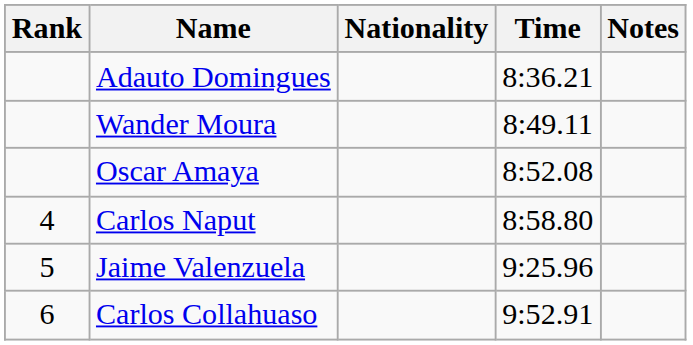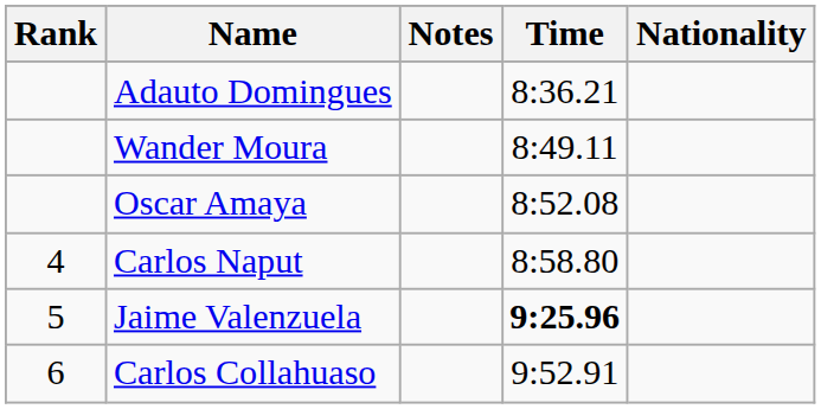columns swapped: Nationality <-> Notes
Jaime Valenzuela | Time: normal -> bold
